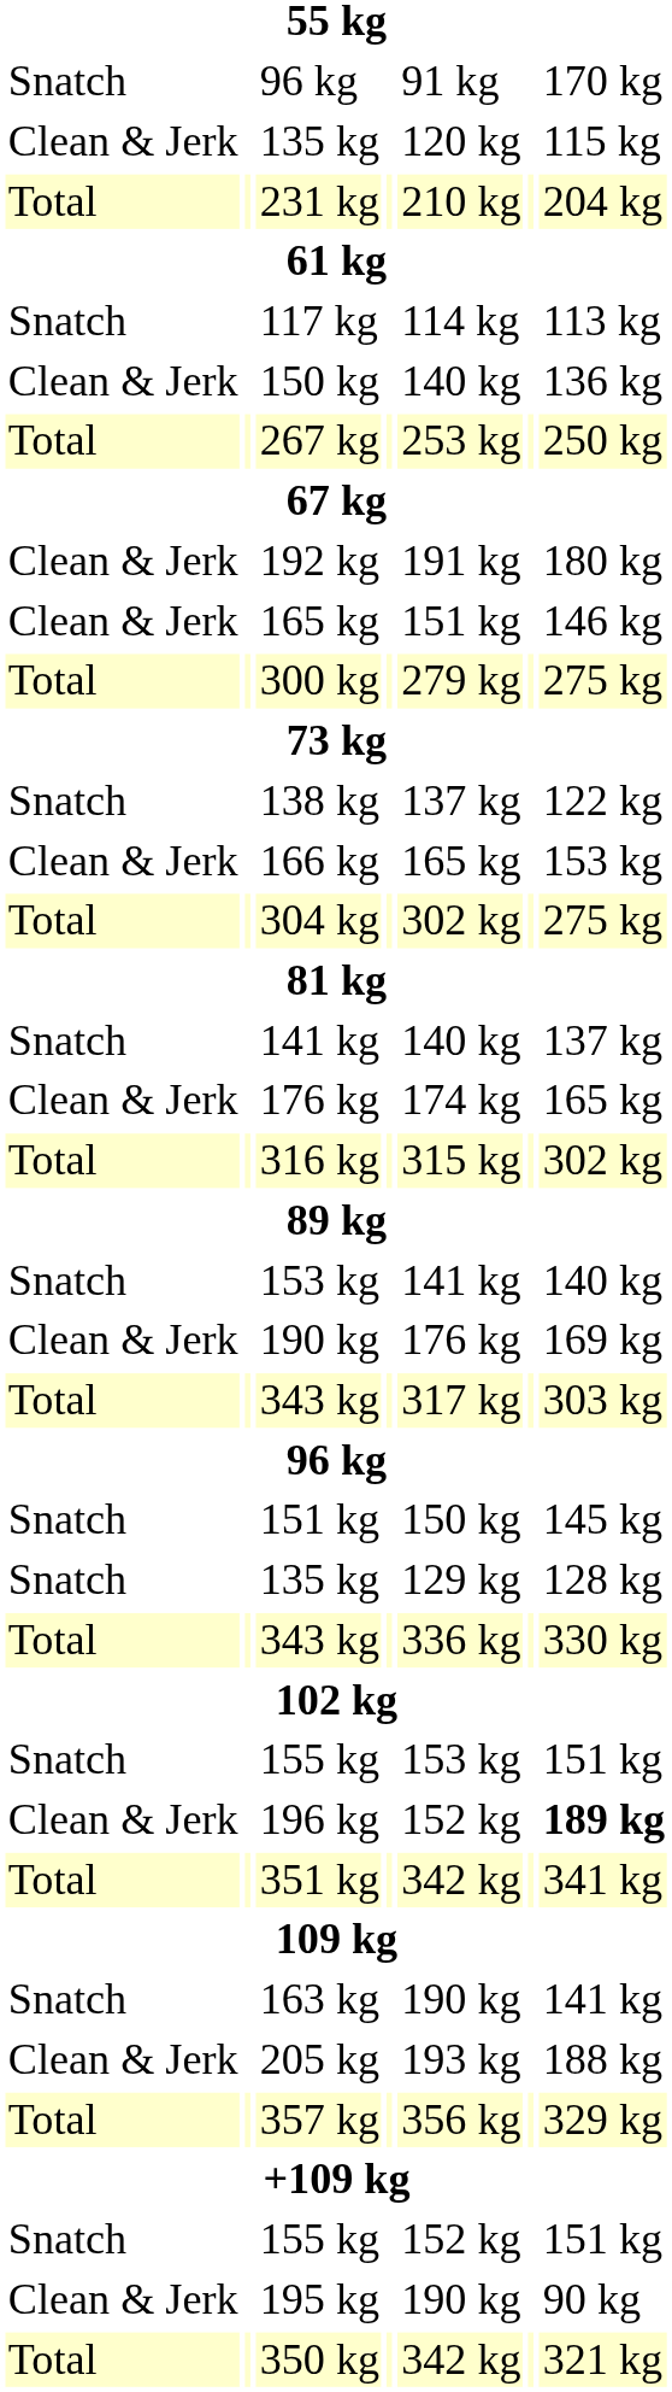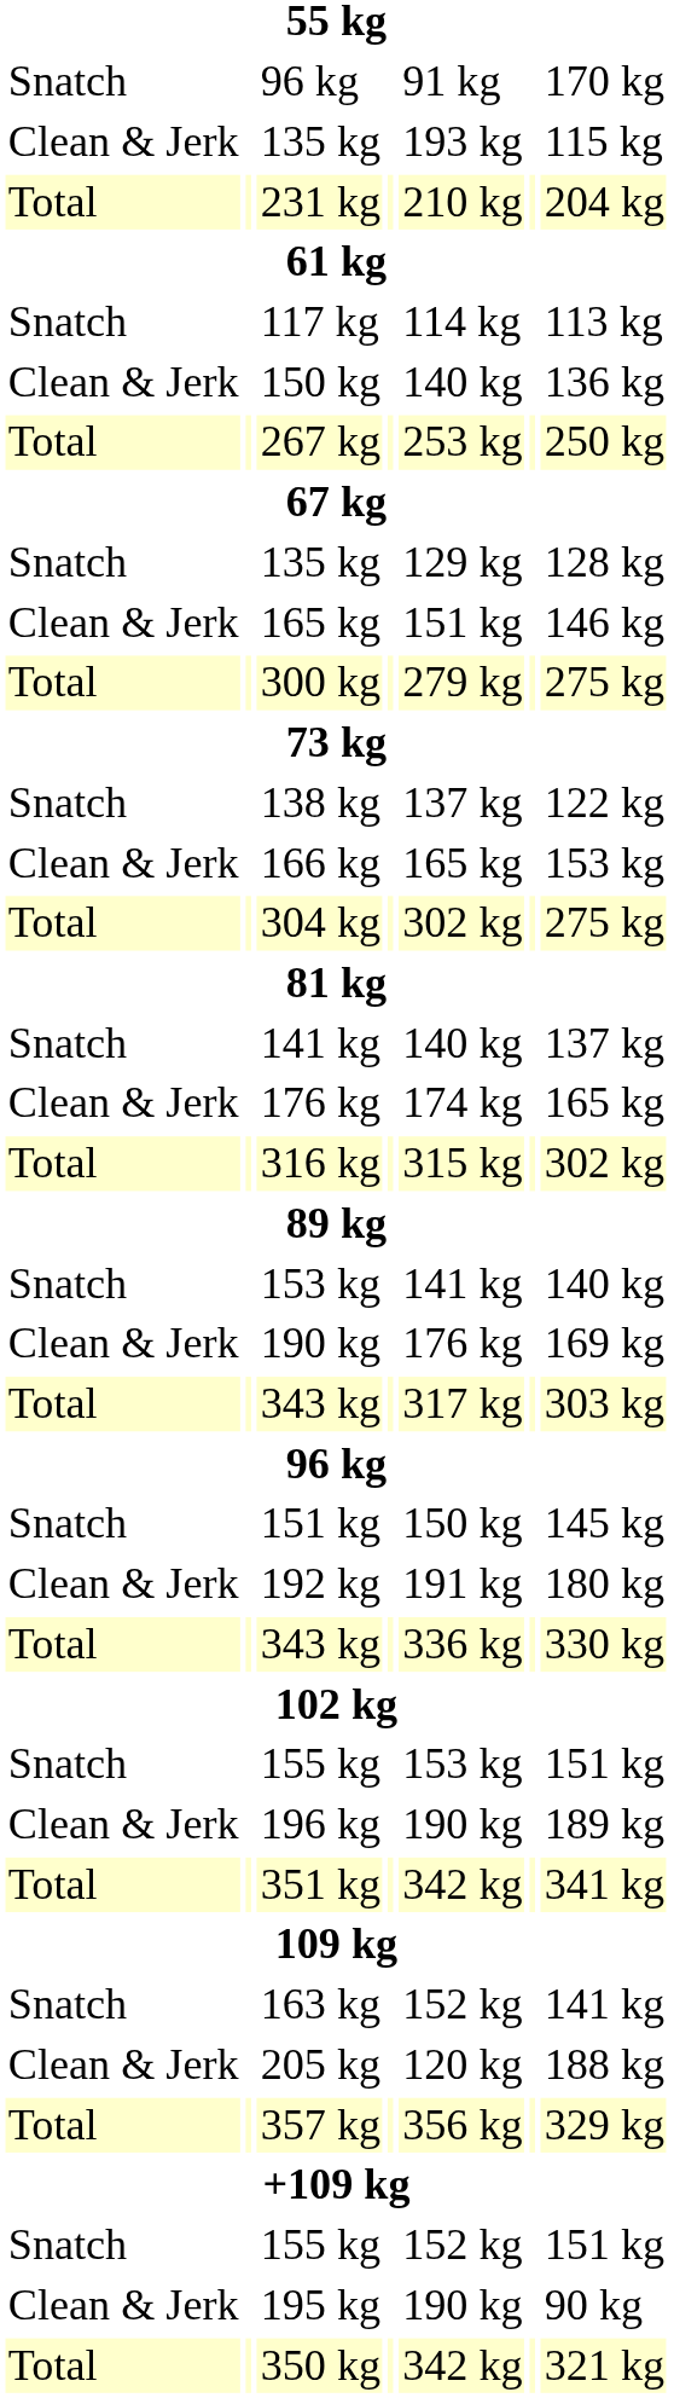Clean & Jerk / 135 kg | column 5: 120 kg -> 193 kg
rows swapped: Snatch / 135 kg <-> 192 kg
196 kg | column 5: 152 kg -> 190 kg
196 kg | column 7: bold -> normal
163 kg | column 5: 190 kg -> 152 kg
205 kg | column 5: 193 kg -> 120 kg
